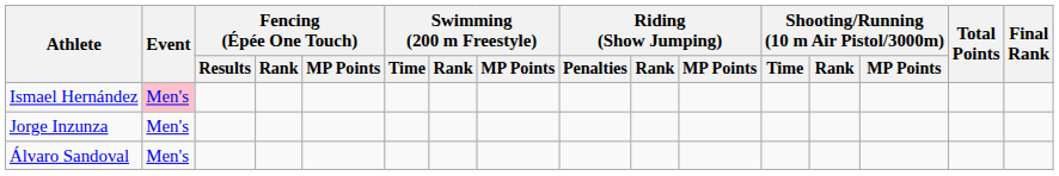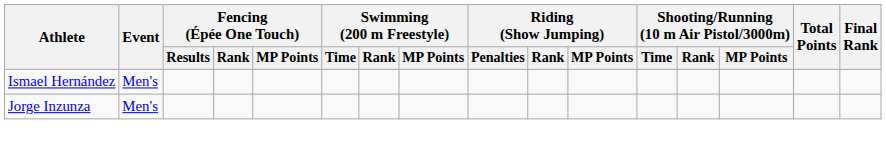Ismael Hernández | Event: pink background -> no background
- row: Álvaro Sandoval | Men's
